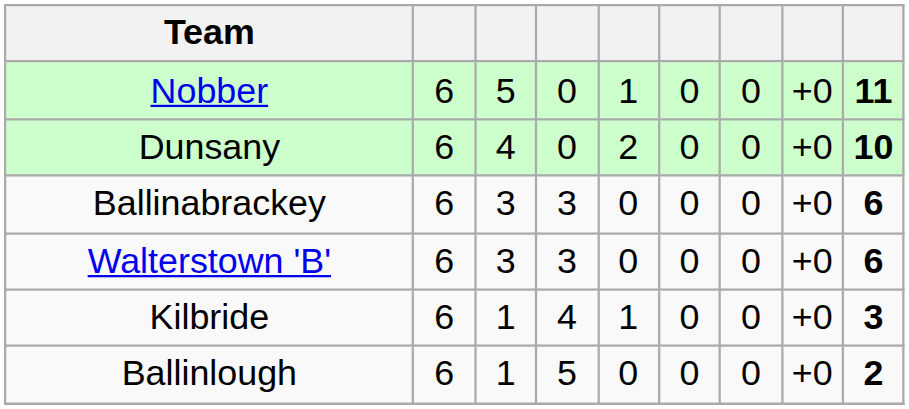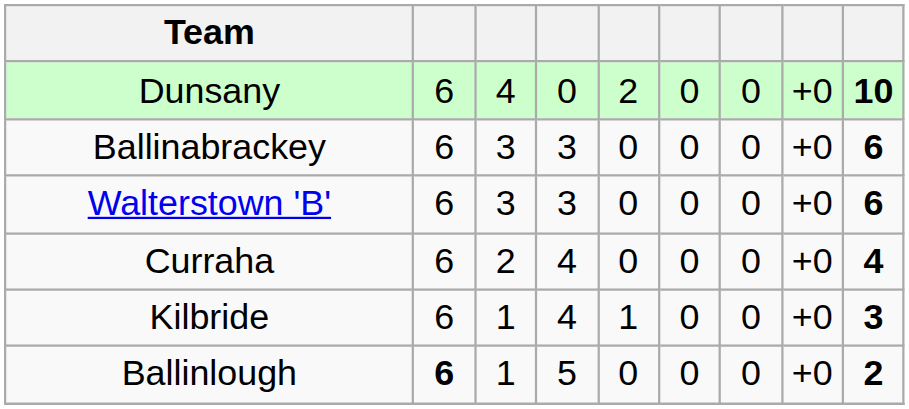- row: Nobber | 6 | 5 | 0 | 1 | 0 | 0 | +0 | 11
+ row: Curraha | 6 | 2 | 4 | 0 | 0 | 0 | +0 | 4
Ballinlough | column 2: normal -> bold
